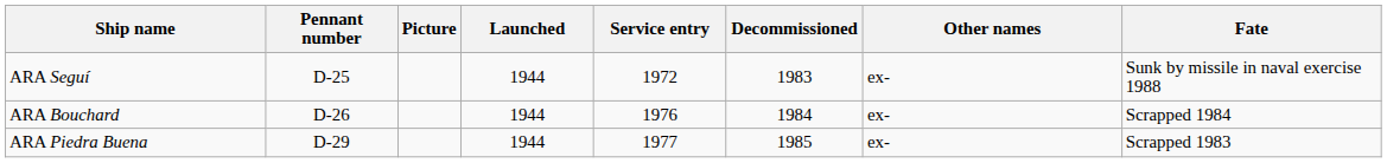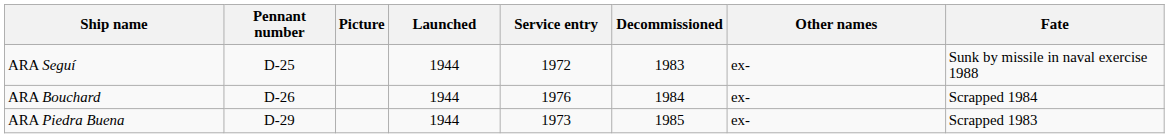ARA Piedra Buena | Service entry: 1977 -> 1973
